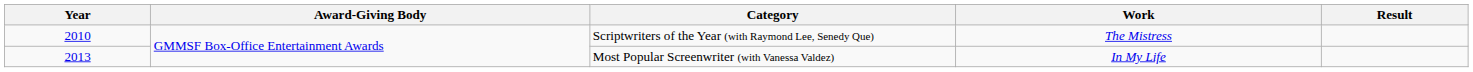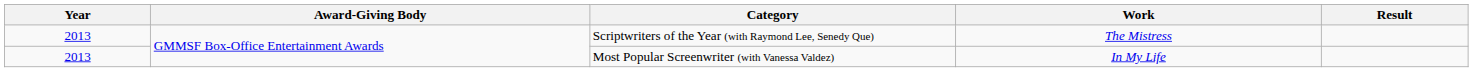Scriptwriters of the Year (with Raymond Lee, Senedy Que) | Year: 2010 -> 2013
